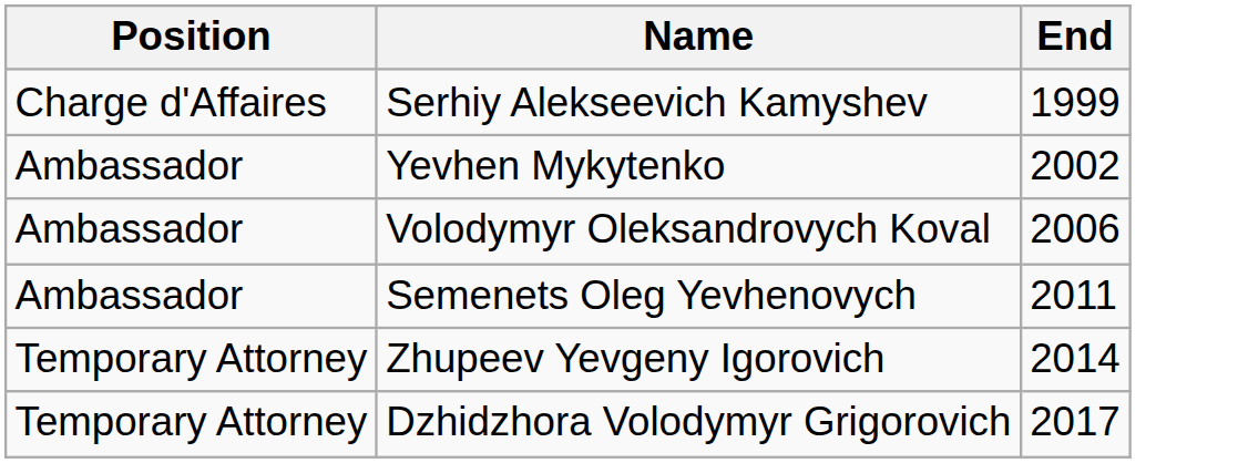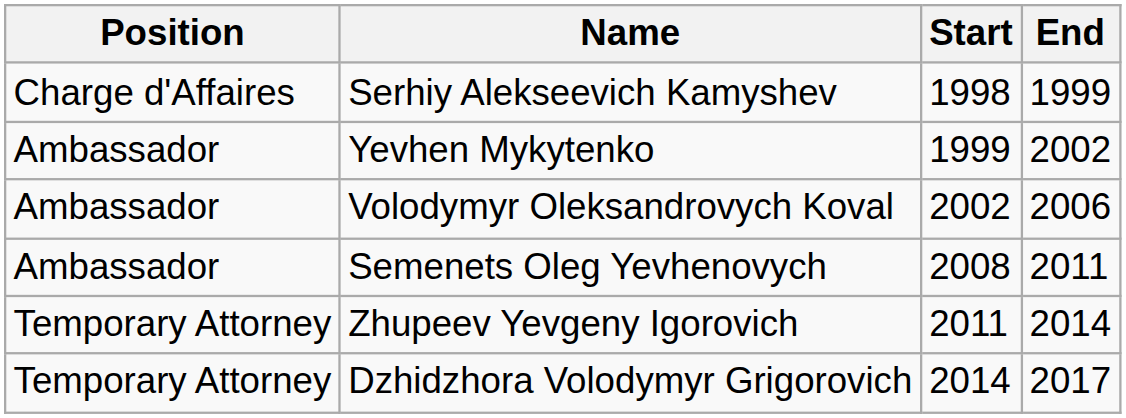+ column: Start | 1998 | 1999 | 2002 | 2008 | 2011 | 2014
